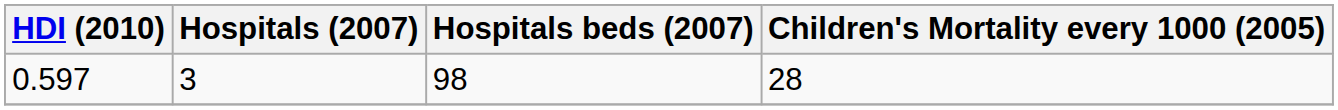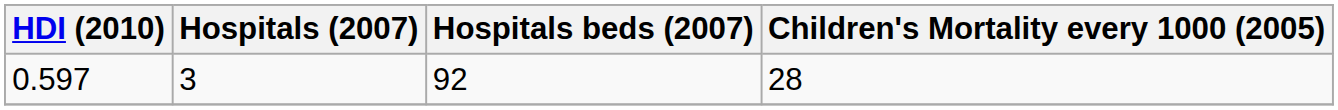0.597 | Hospitals beds (2007): 98 -> 92
